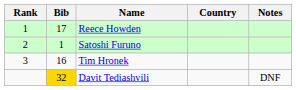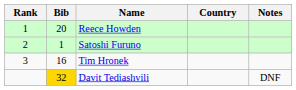Reece Howden | Bib: 17 -> 20
